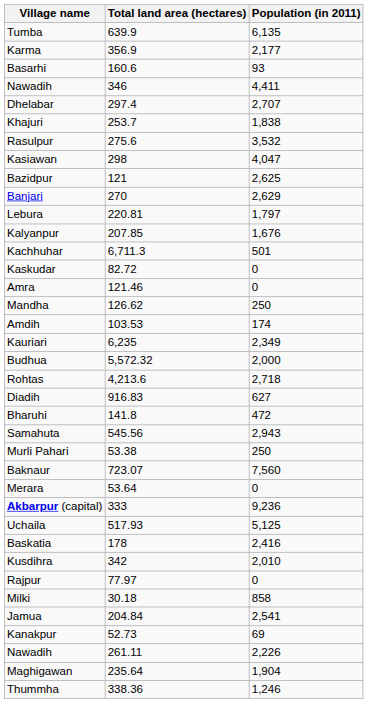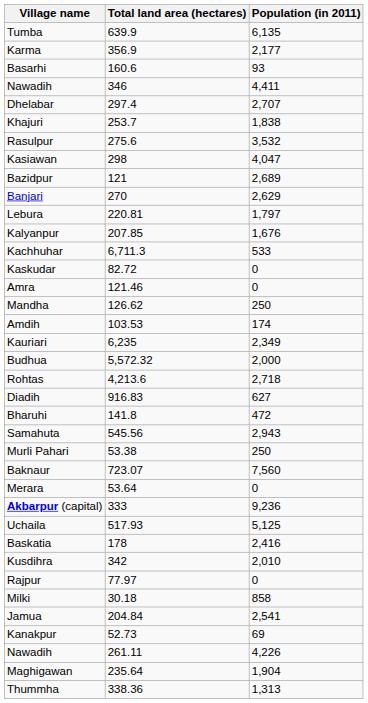Bazidpur | Population (in 2011): 2,625 -> 2,689
Kachhuhar | Population (in 2011): 501 -> 533
Nawadih / 261.11 | Population (in 2011): 2,226 -> 4,226
Thummha | Population (in 2011): 1,246 -> 1,313
